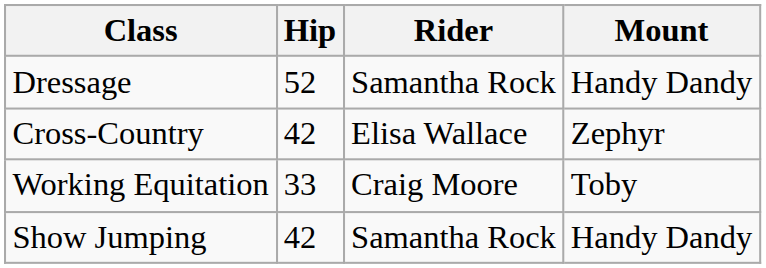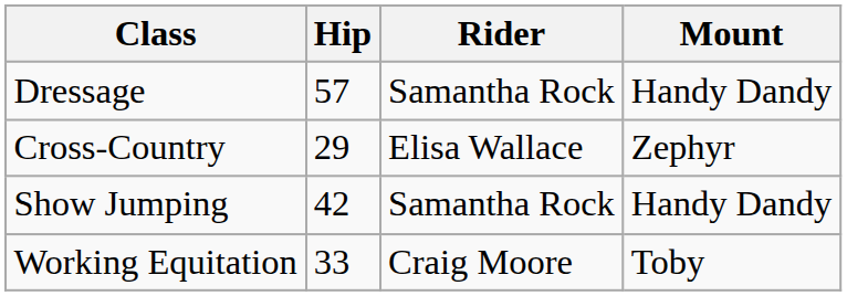Dressage | Hip: 52 -> 57
Cross-Country | Hip: 42 -> 29
rows swapped: Working Equitation <-> Show Jumping
